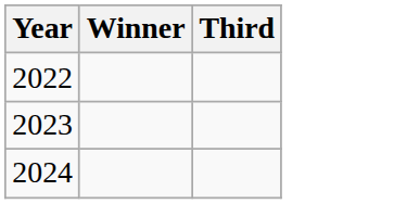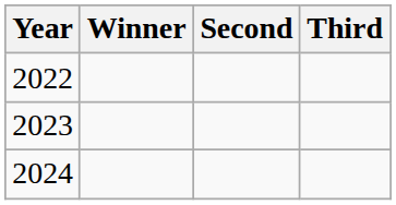+ column: Second
